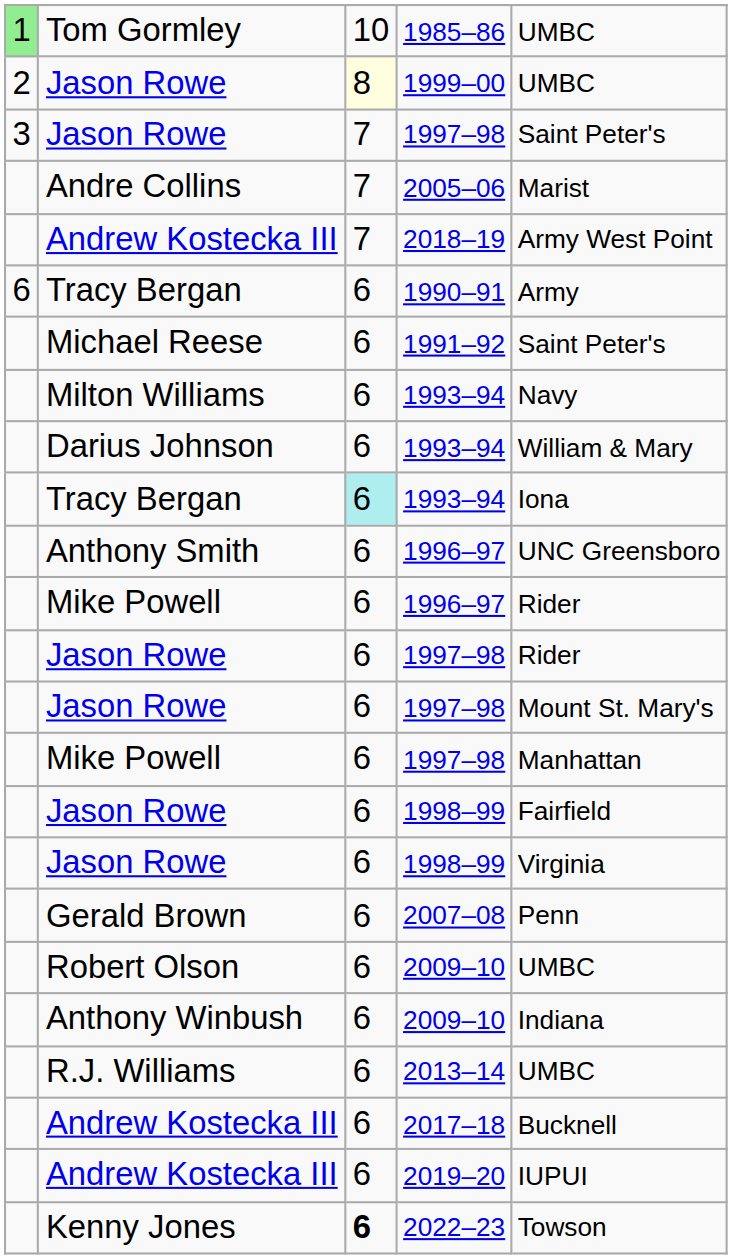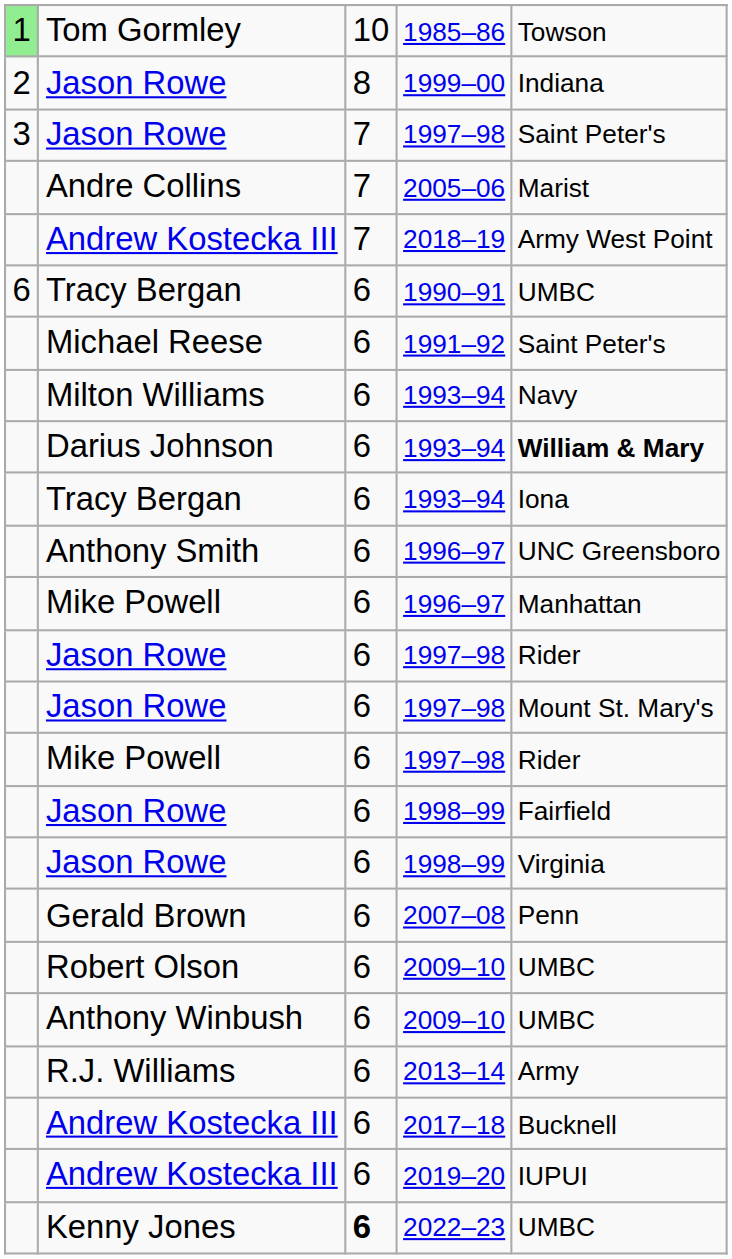1985–86 | column 5: UMBC -> Towson
1999–00 | column 3: lightyellow background -> no background
1999–00 | column 5: UMBC -> Indiana
1990–91 | column 5: Army -> UMBC
Darius Johnson / 1993–94 | column 5: normal -> bold
Tracy Bergan / 1993–94 | column 3: paleturquoise background -> no background
Mike Powell / 1996–97 | column 5: Rider -> Manhattan
Mike Powell / 1997–98 | column 5: Manhattan -> Rider
Anthony Winbush / 2009–10 | column 5: Indiana -> UMBC
2013–14 | column 5: UMBC -> Army
2022–23 | column 5: Towson -> UMBC
